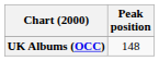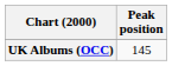UK Albums (OCC) | Peak position: 148 -> 145
